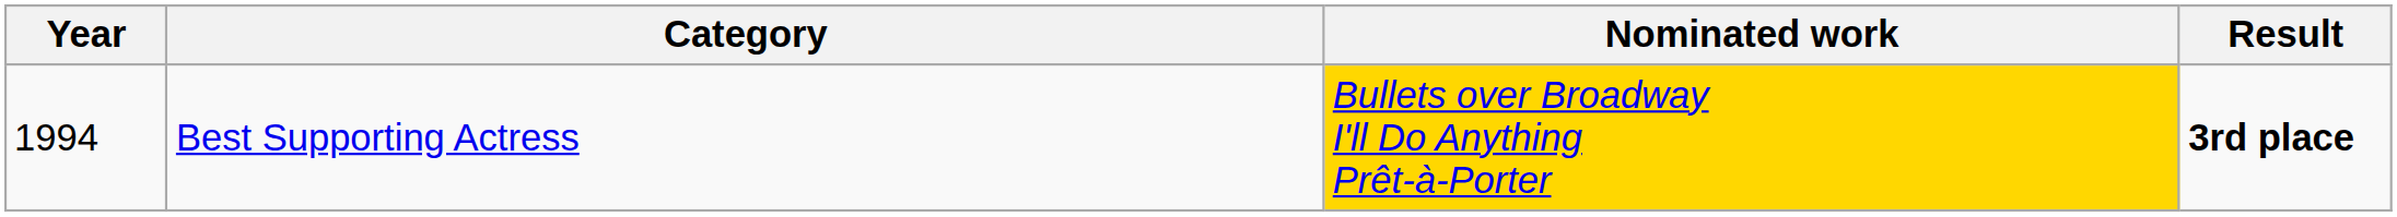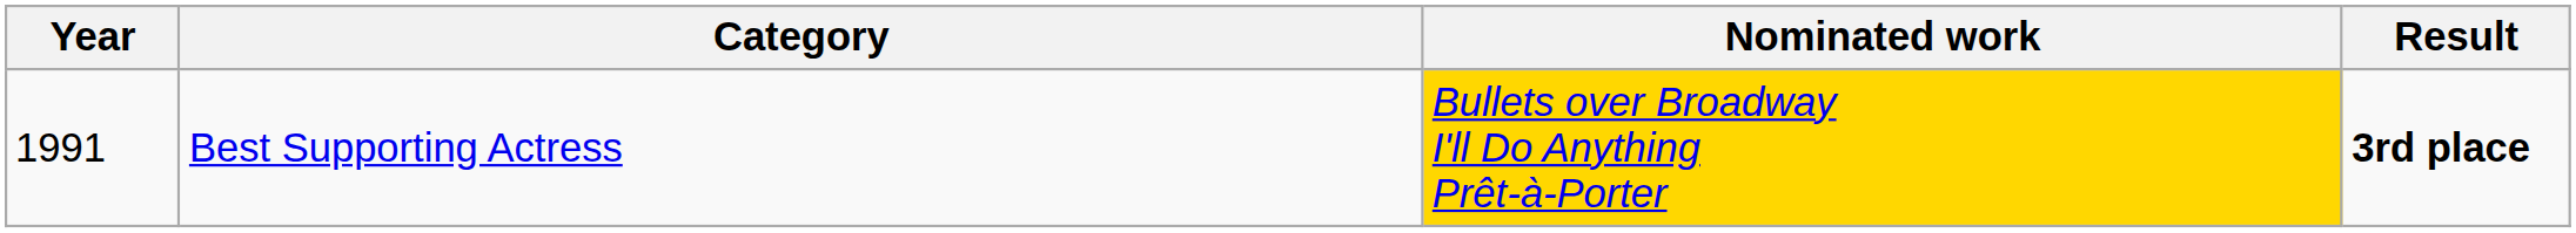Best Supporting Actress | Year: 1994 -> 1991
